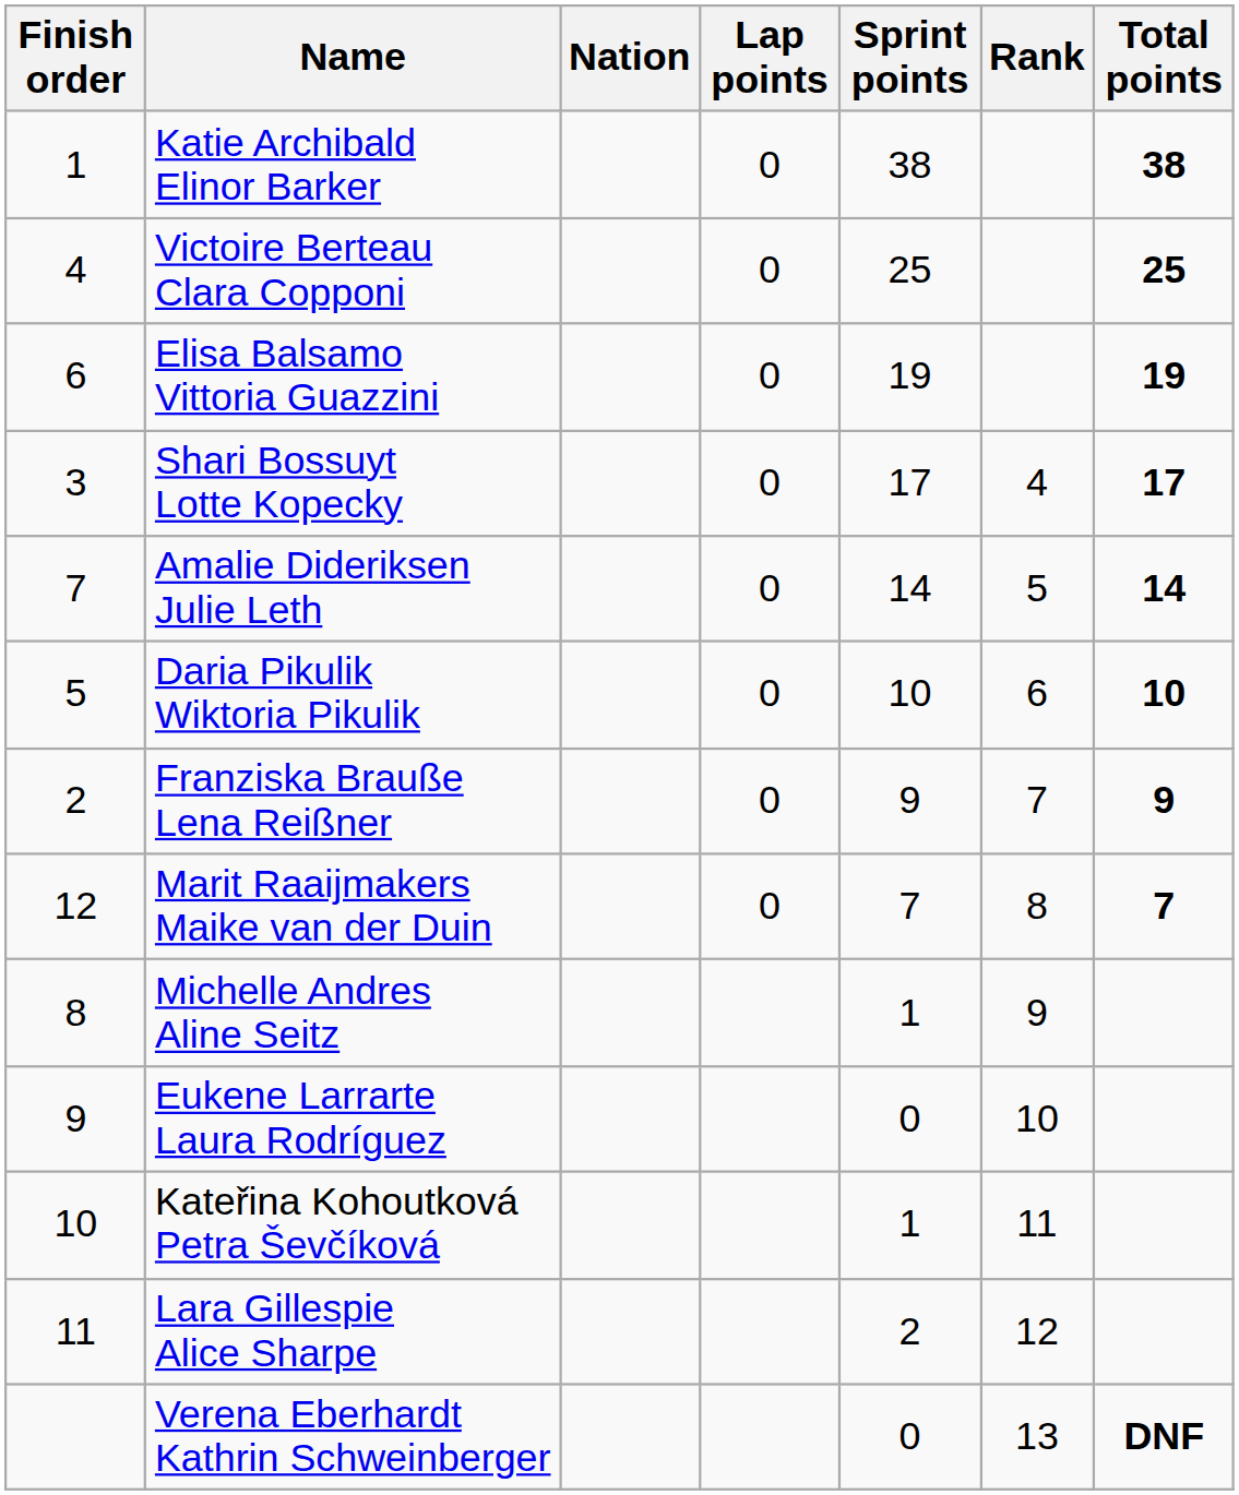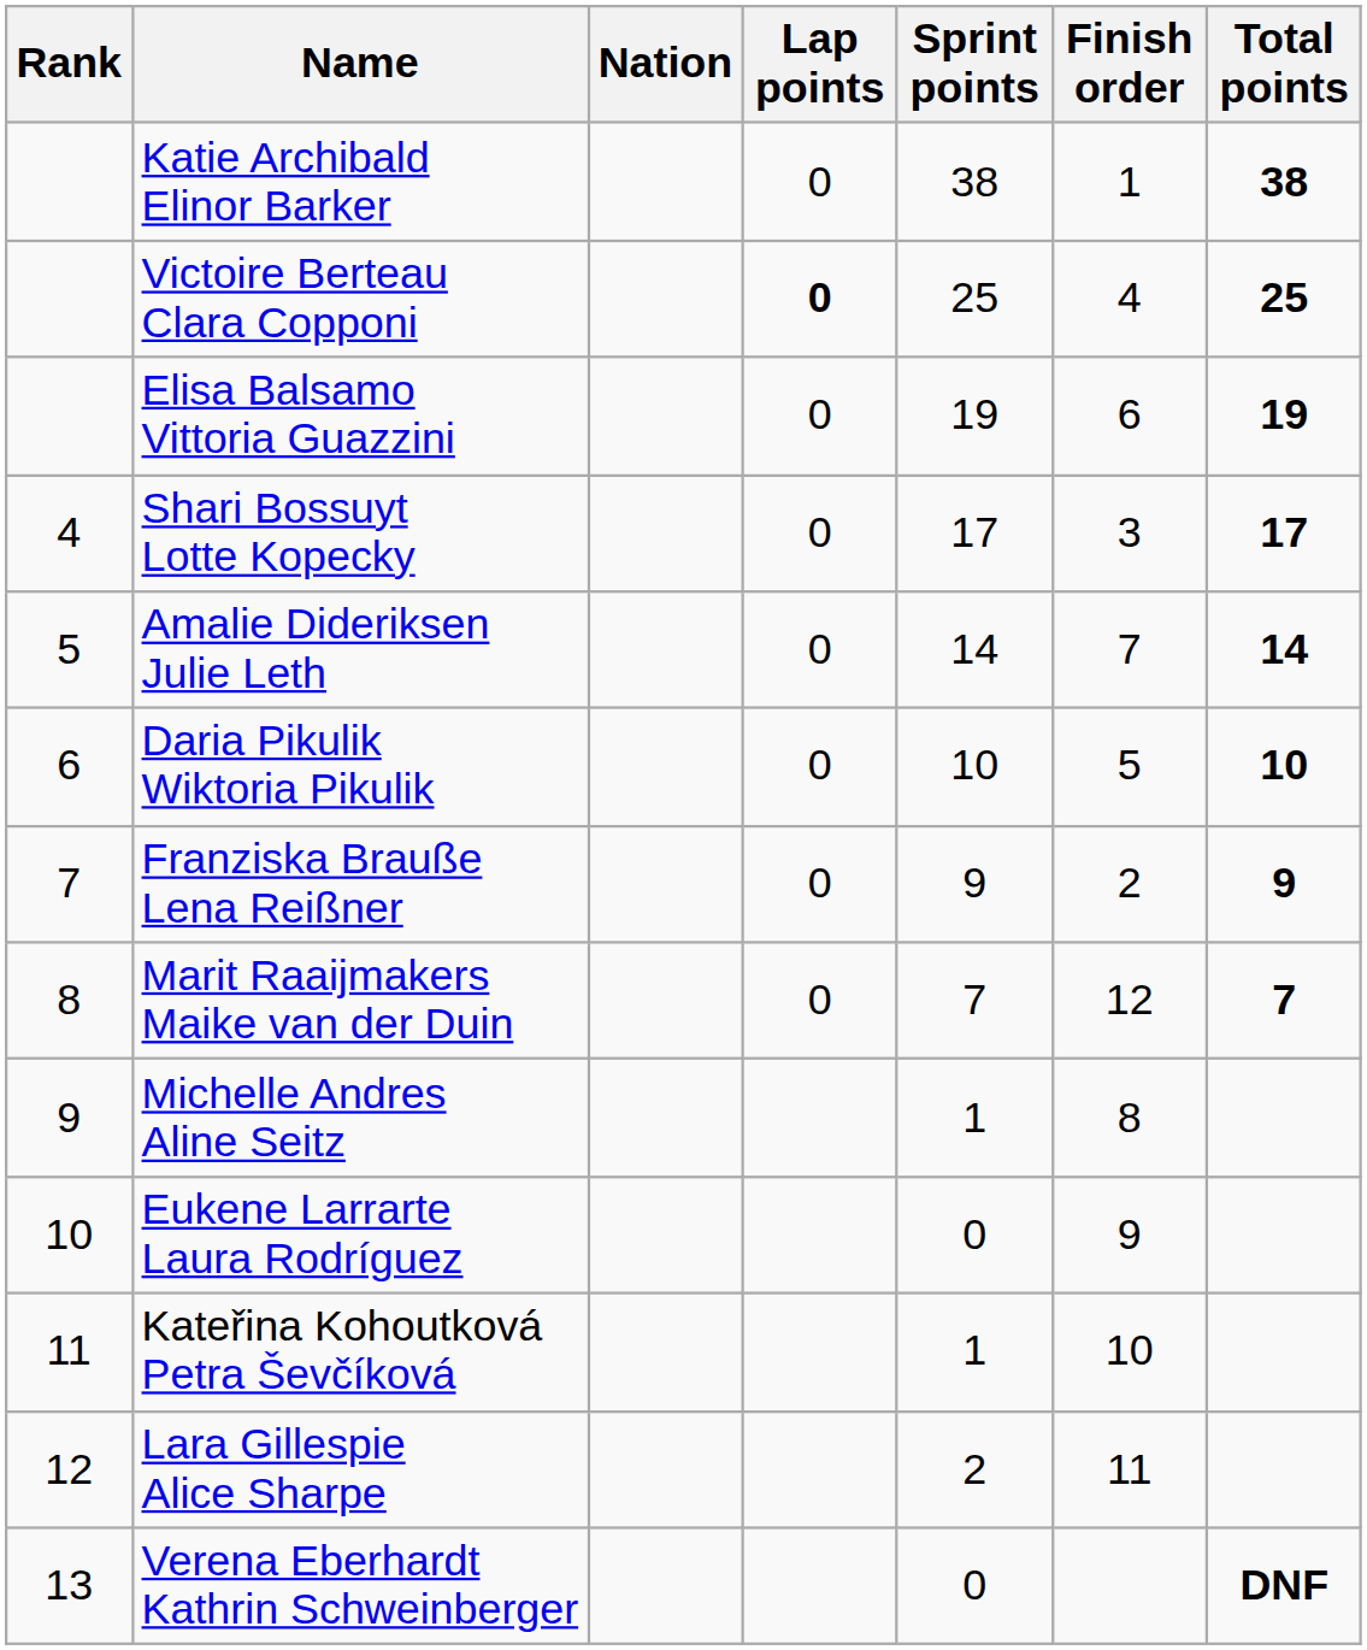columns swapped: Rank <-> Finish order
Victoire Berteau Clara Copponi | Lap points: normal -> bold
